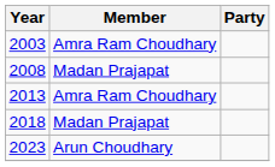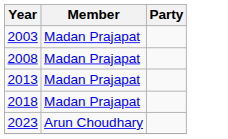2003 | Member: Amra Ram Choudhary -> Madan Prajapat
2013 | Member: Amra Ram Choudhary -> Madan Prajapat
